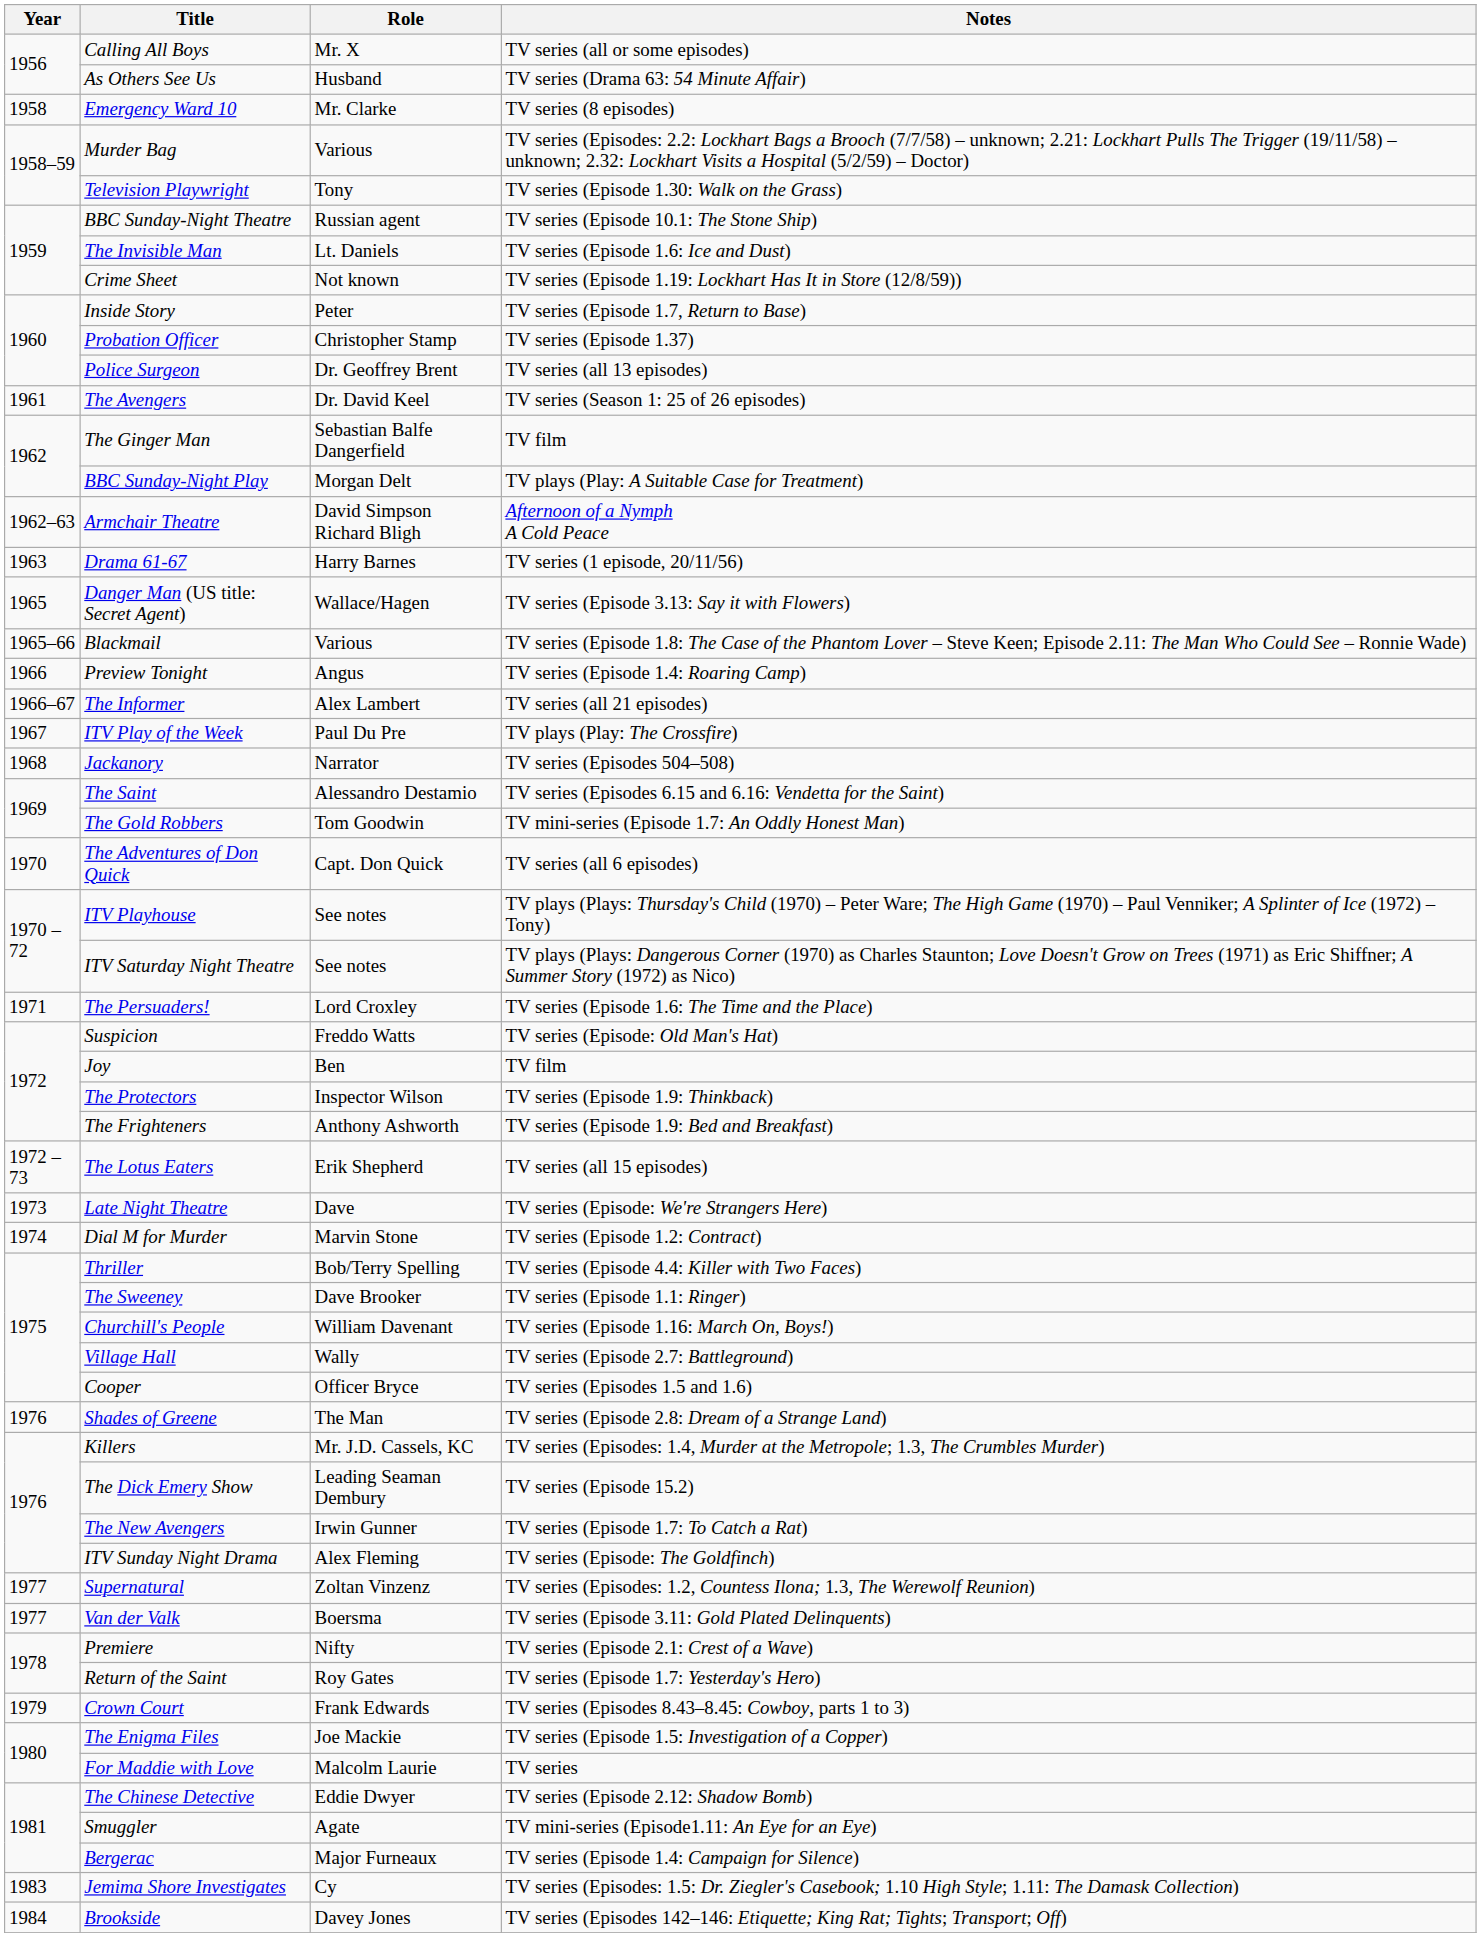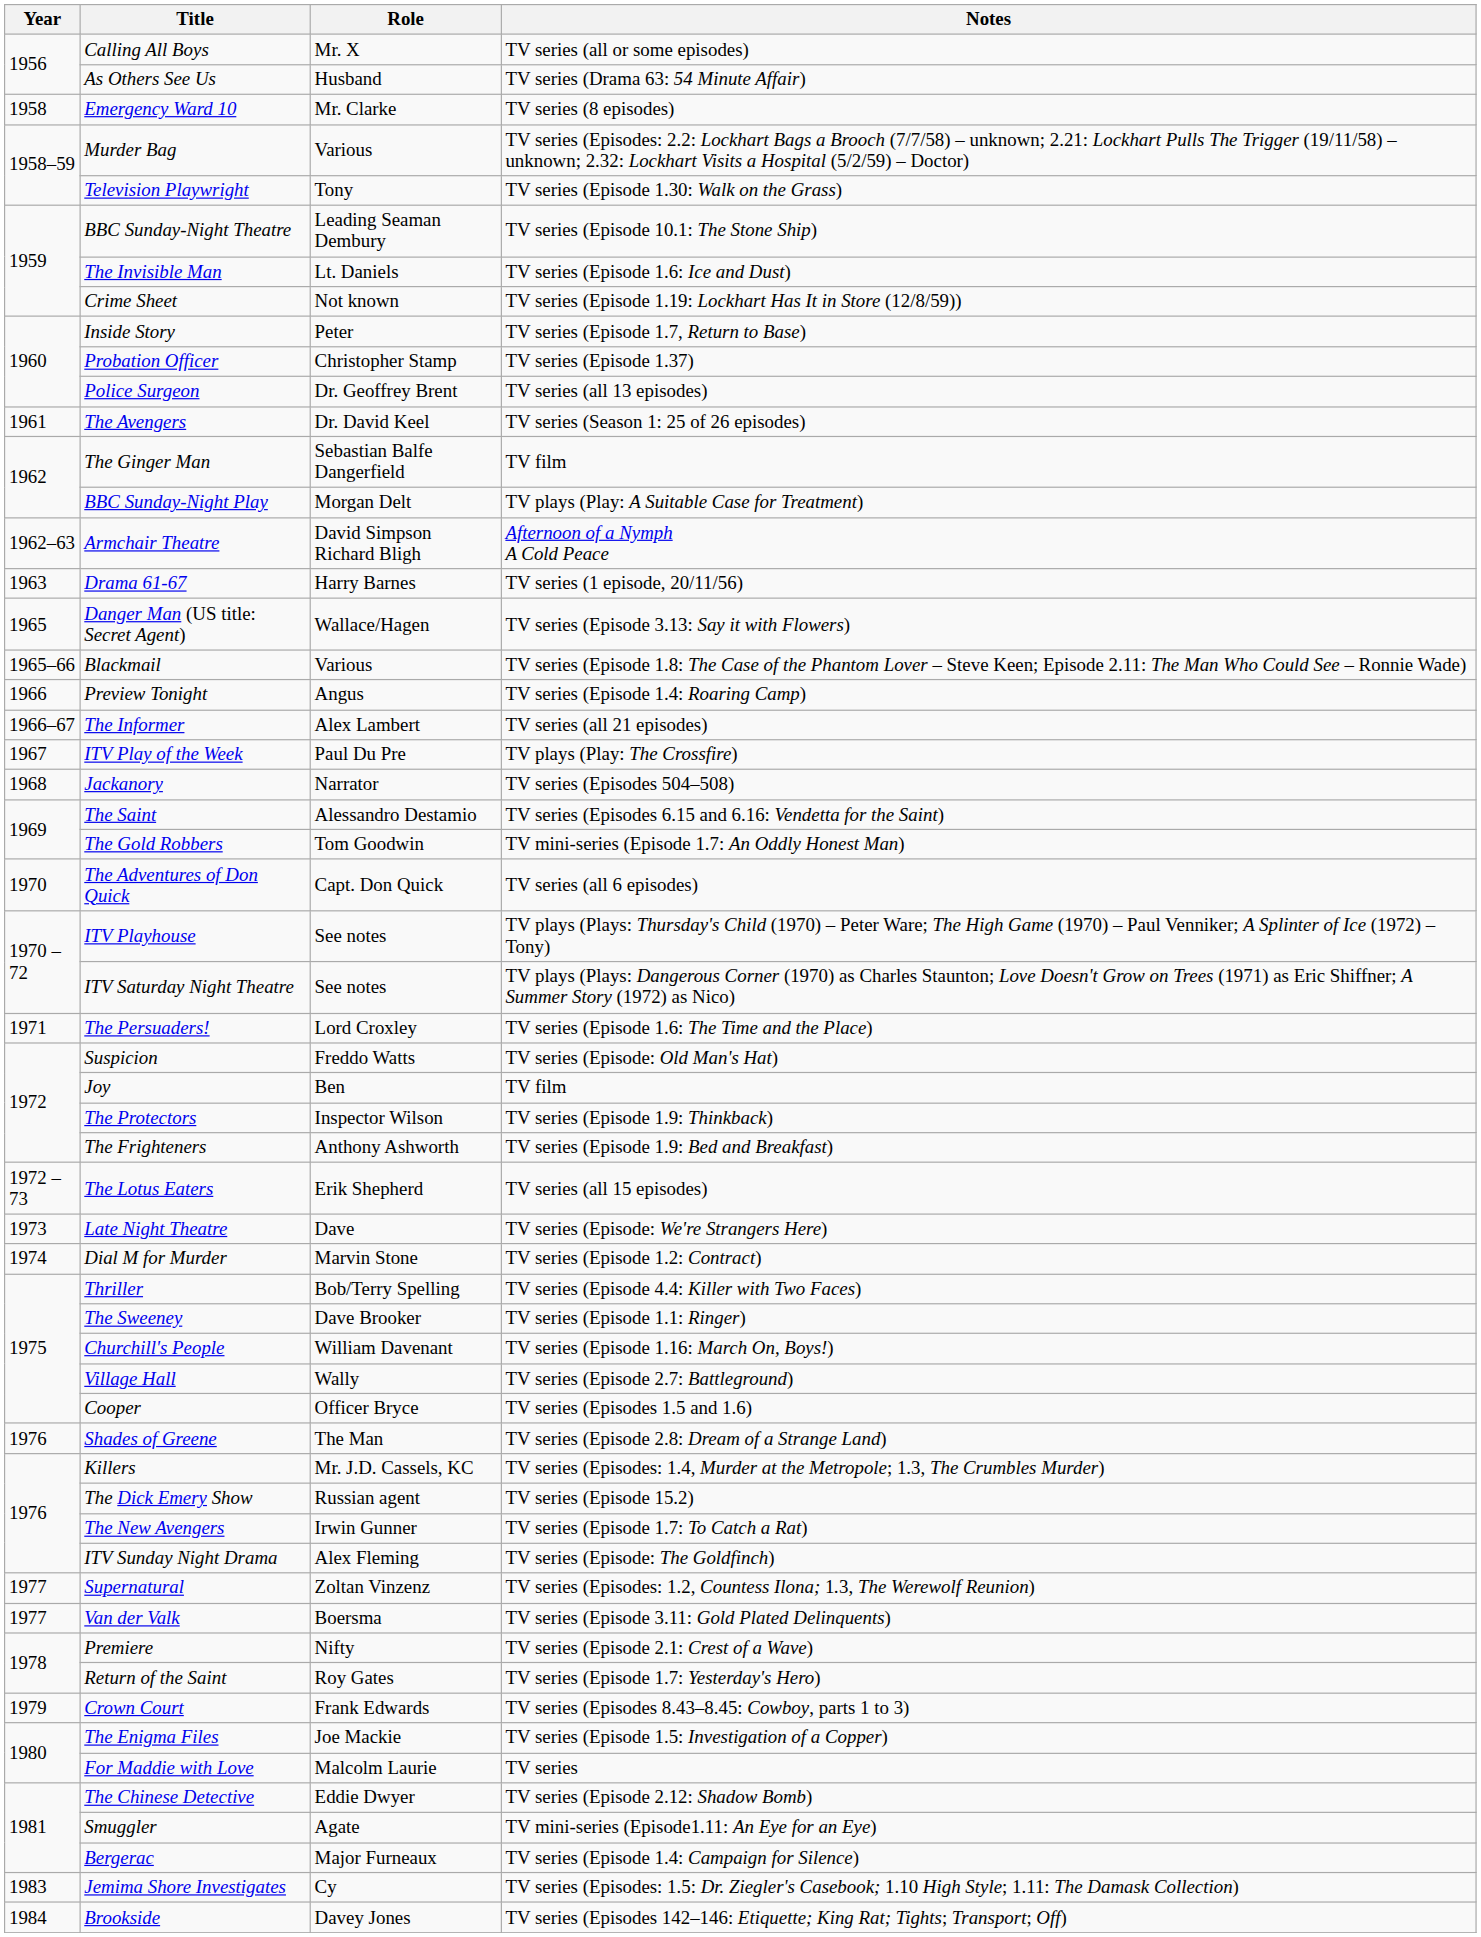BBC Sunday-Night Theatre | Role: Russian agent -> Leading Seaman Dembury
The Dick Emery Show | Role: Leading Seaman Dembury -> Russian agent
